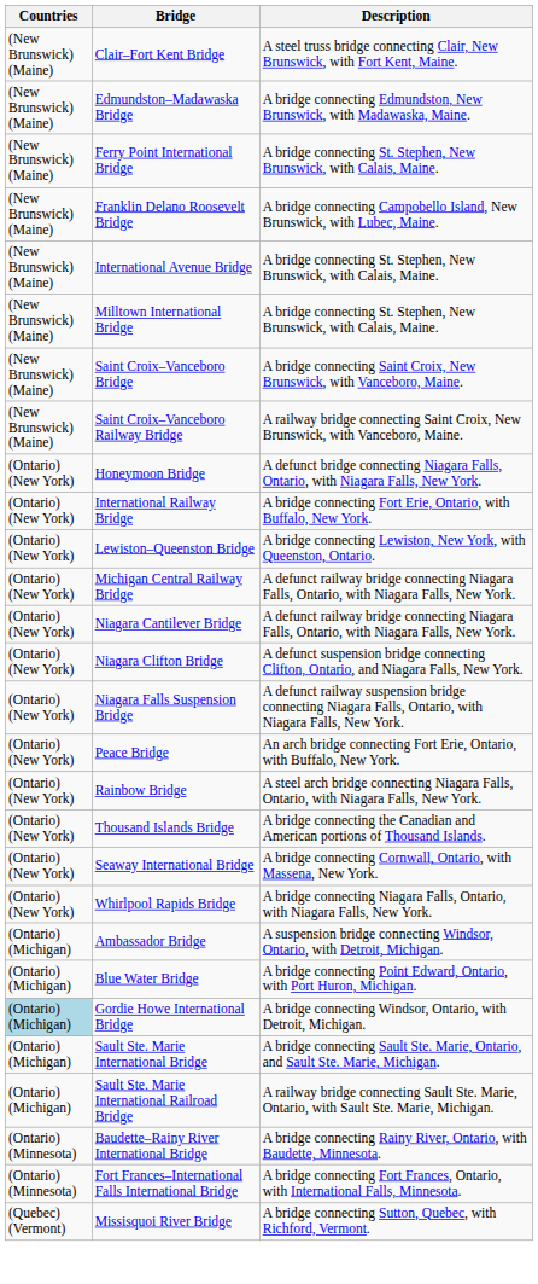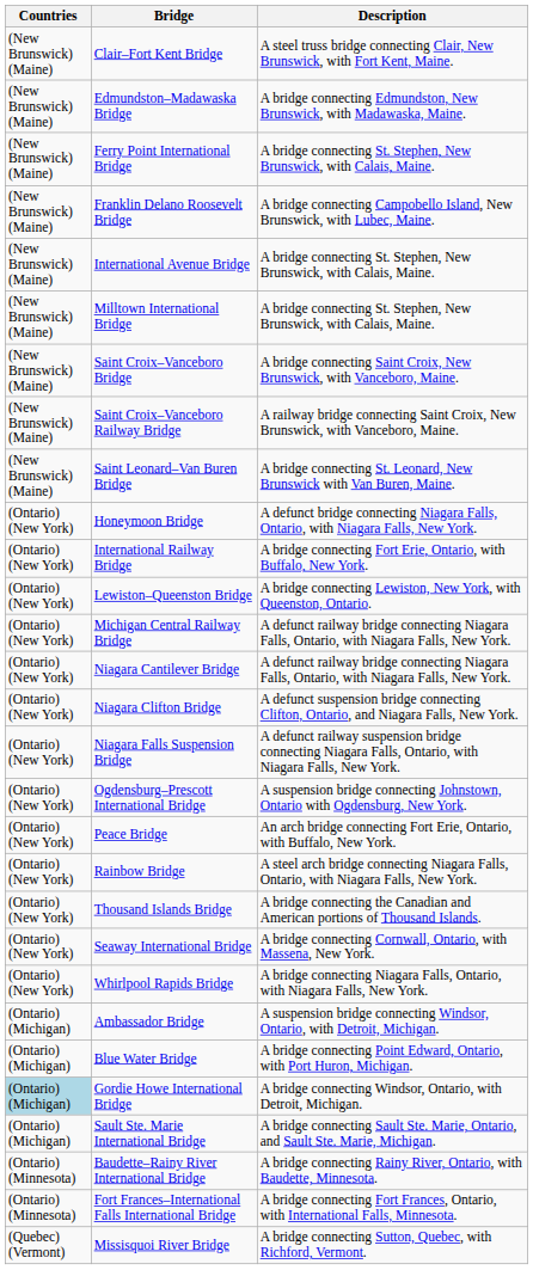+ row: (New Brunswick) (Maine) | Saint Leonard–Van Buren Bridge | A bridge connecting St. Leonard, New Brunswick with Van Buren, Maine.
+ row: (Ontario) (New York) | Ogdensburg–Prescott International Bridge | A suspension bridge connecting Johnstown, Ontario with Ogdensburg, New York.
- row: (Ontario) (Michigan) | Sault Ste. Marie International Railroad Bridge | A railway bridge connecting Sault Ste. Marie, Ontario, with Sault Ste. Marie, Michigan.
